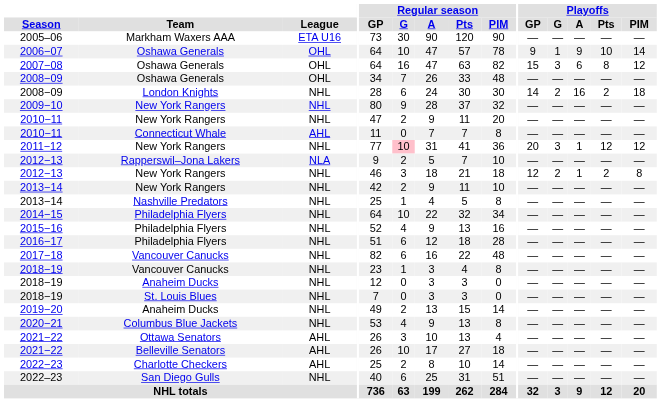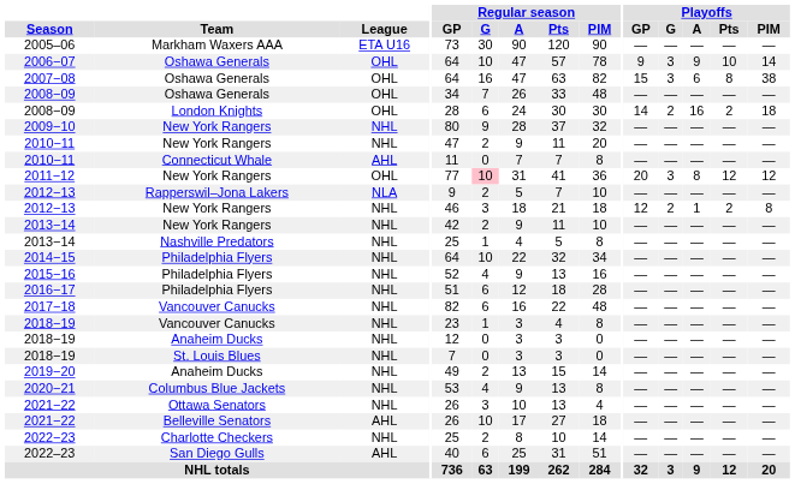2006−07 | Playoffs / G: 1 -> 3
2007−08 | Playoffs / PIM: 12 -> 38
2008−09 / London Knights | League: NHL -> OHL
2011−12 | League: NHL -> OHL
2011−12 | Playoffs / A: 1 -> 8
2021−22 / Ottawa Senators | League: AHL -> NHL
2022−23 | League: AHL -> NHL
2022–23 | League: NHL -> AHL
